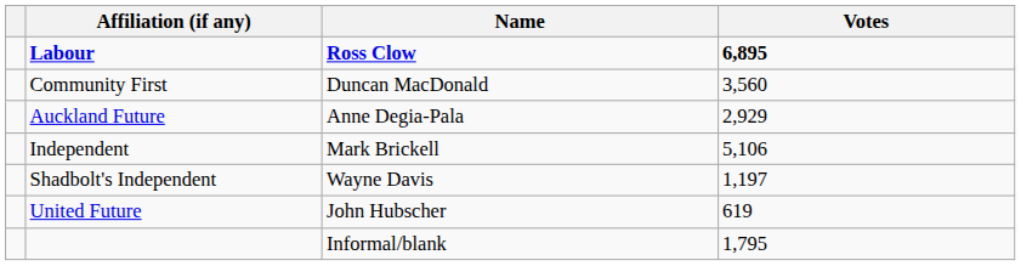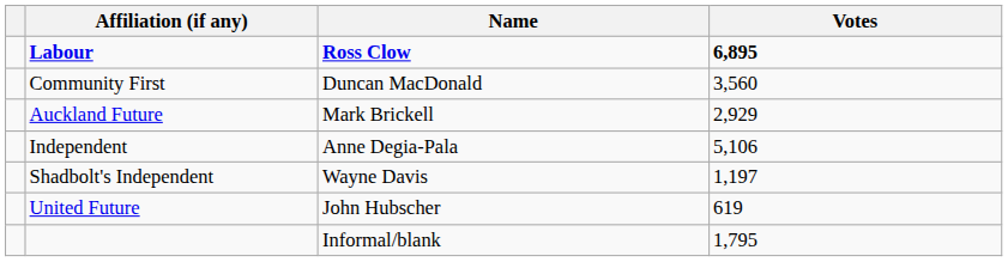Auckland Future | Name: Anne Degia-Pala -> Mark Brickell
Independent | Name: Mark Brickell -> Anne Degia-Pala
